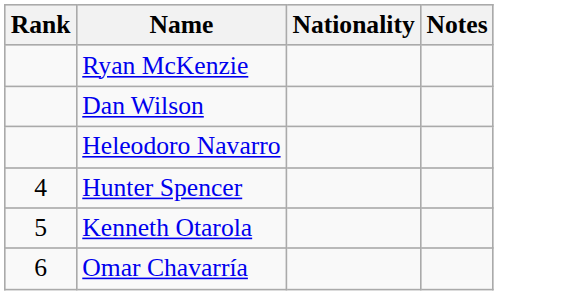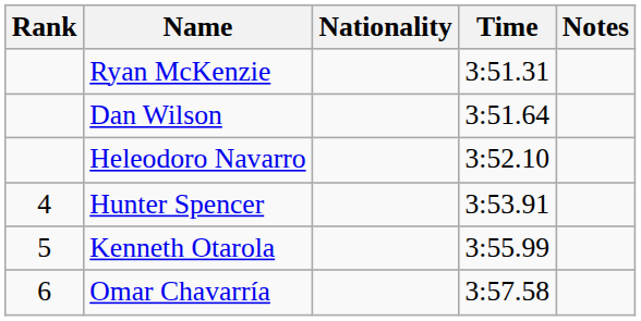+ column: Time | 3:51.31 | 3:51.64 | 3:52.10 | 3:53.91 | 3:55.99 | 3:57.58
